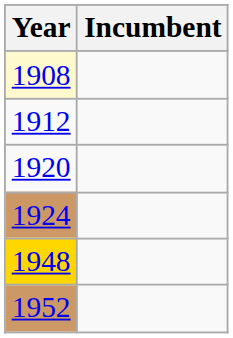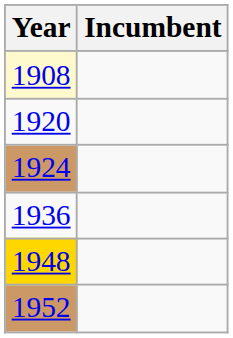- row: 1912
+ row: 1936
